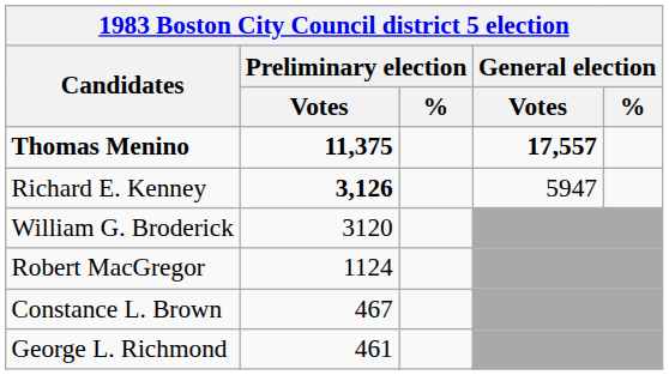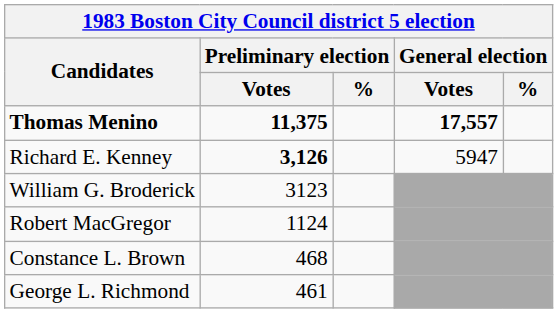William G. Broderick | Preliminary election / Votes: 3120 -> 3123
Constance L. Brown | Preliminary election / Votes: 467 -> 468
